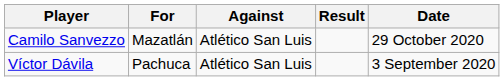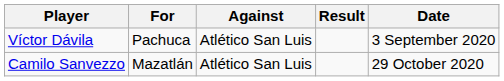rows swapped: Víctor Dávila <-> Camilo Sanvezzo
